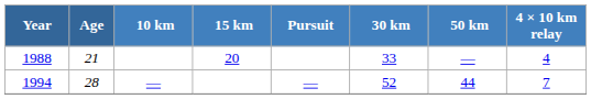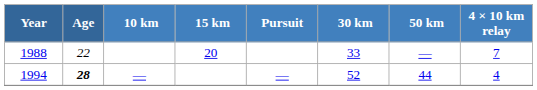1988 | Age: 21 -> 22
1988 | 4 × 10 km relay: 4 -> 7
1994 | Age: normal -> bold
1994 | 4 × 10 km relay: 7 -> 4
